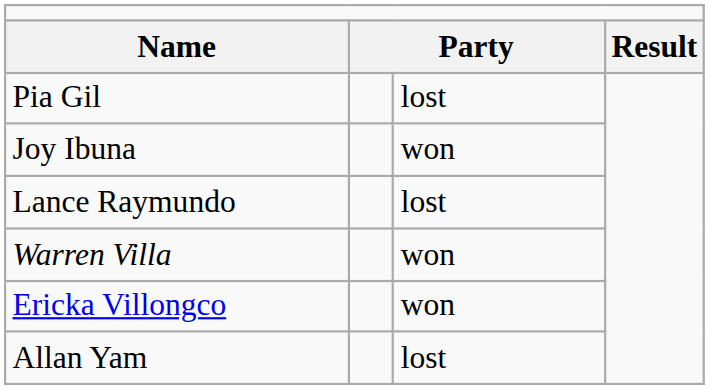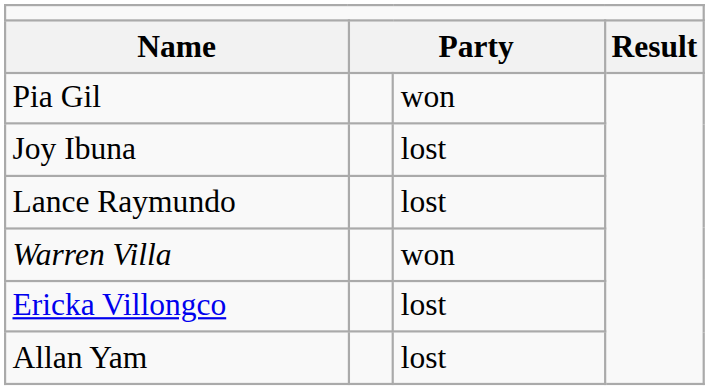Pia Gil | column 3: lost -> won
Joy Ibuna | column 3: won -> lost
Ericka Villongco | column 3: won -> lost
